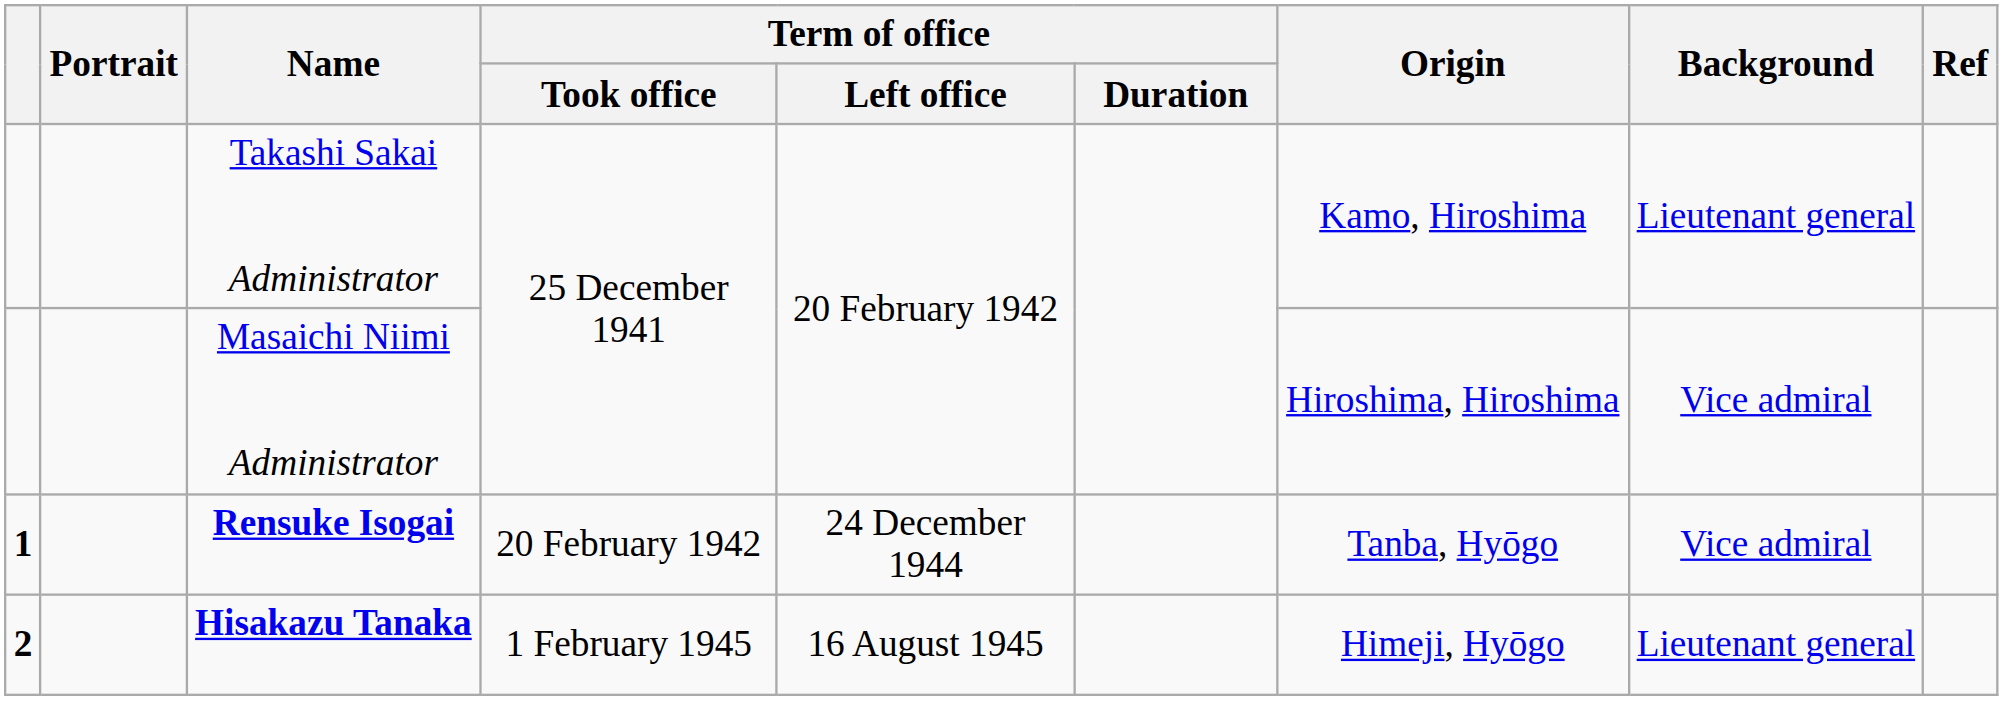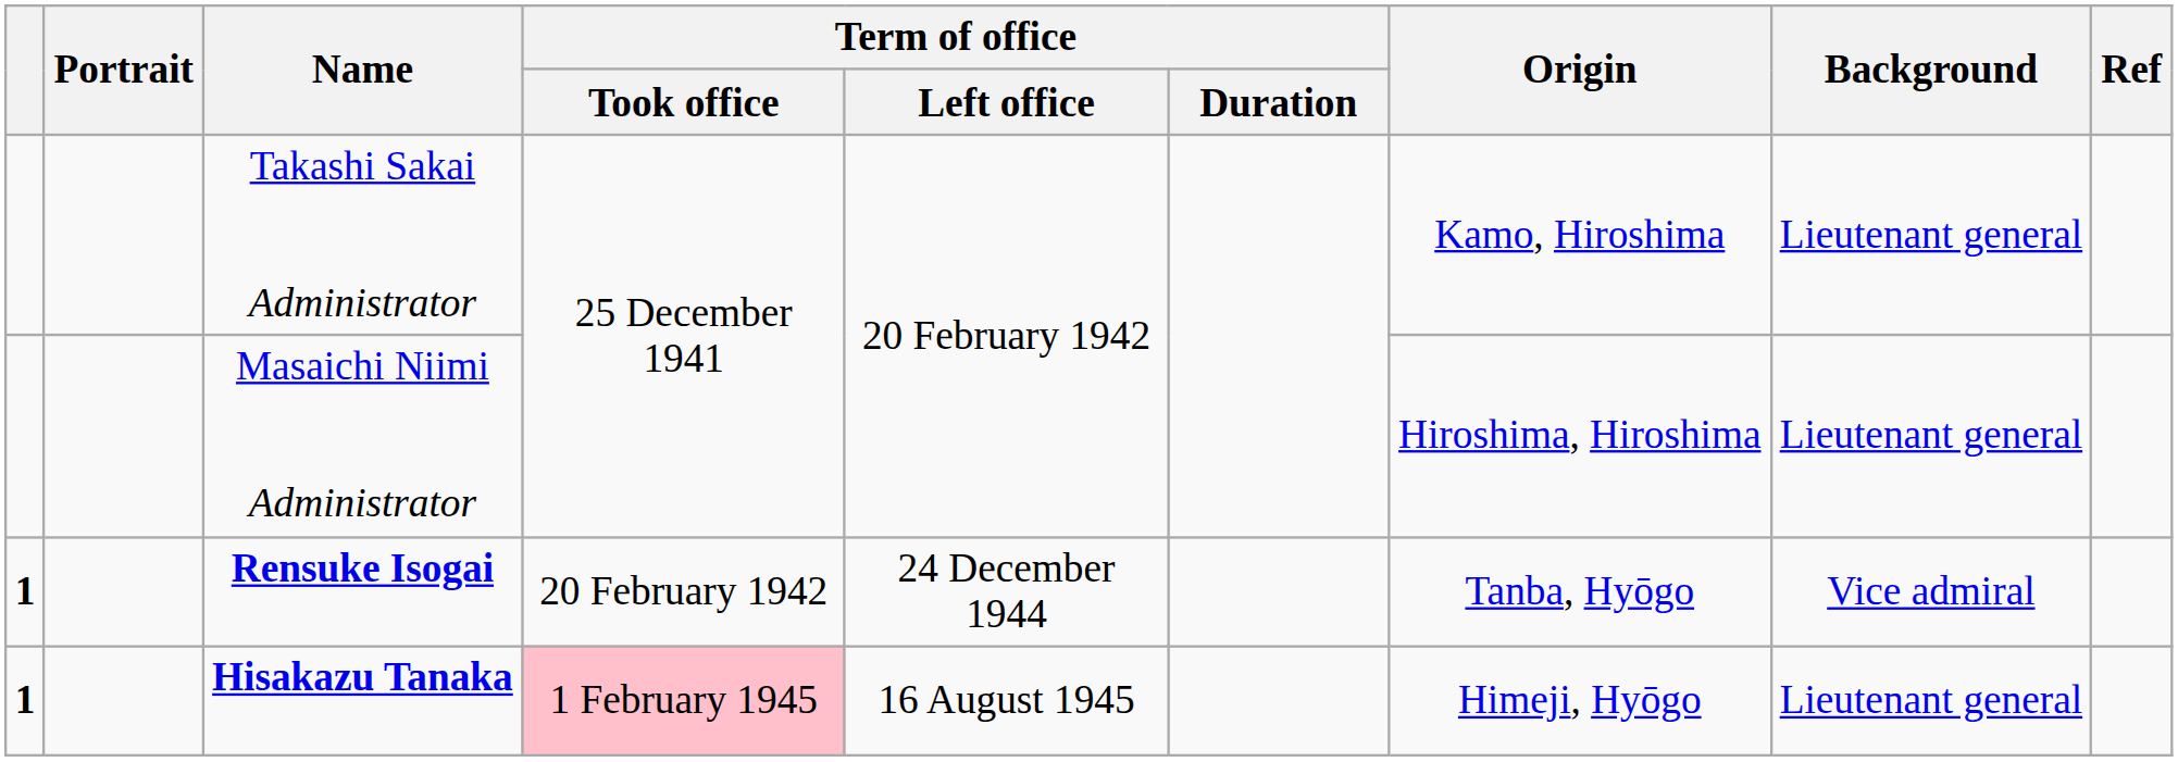Masaichi Niimi Administrator | Background: Vice admiral -> Lieutenant general
Hisakazu Tanaka | column 1: 2 -> 1
Hisakazu Tanaka | Term of office / Took office: no background -> pink background
